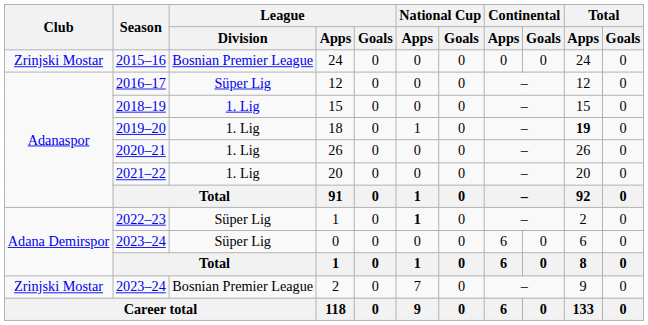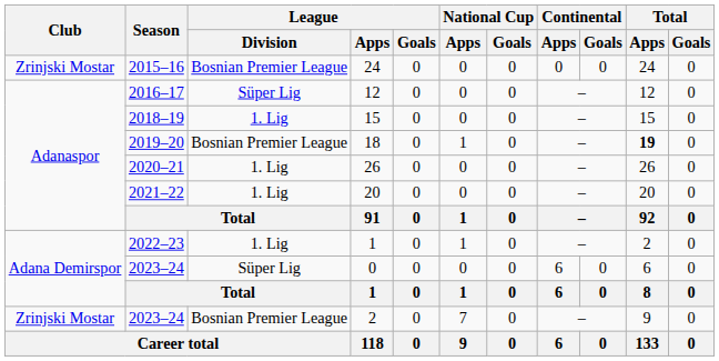18 | League / Division: 1. Lig -> Bosnian Premier League
2022–23 / 1 | League / Division: Süper Lig -> 1. Lig
2022–23 / 1 | National Cup / Apps: bold -> normal
